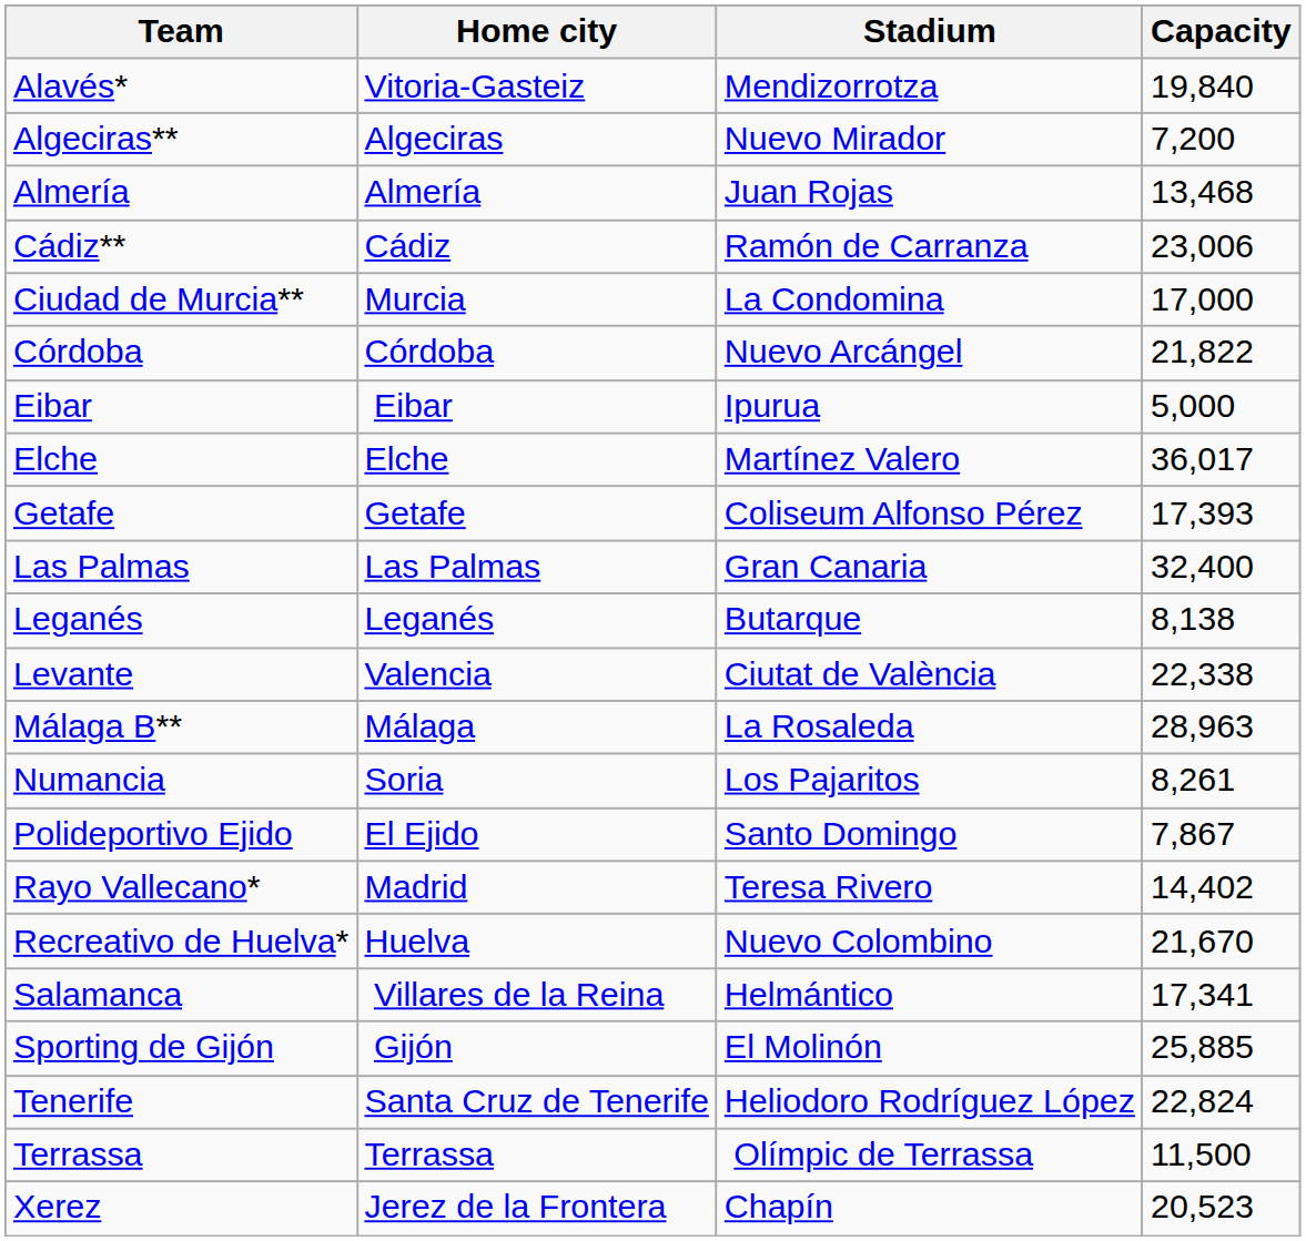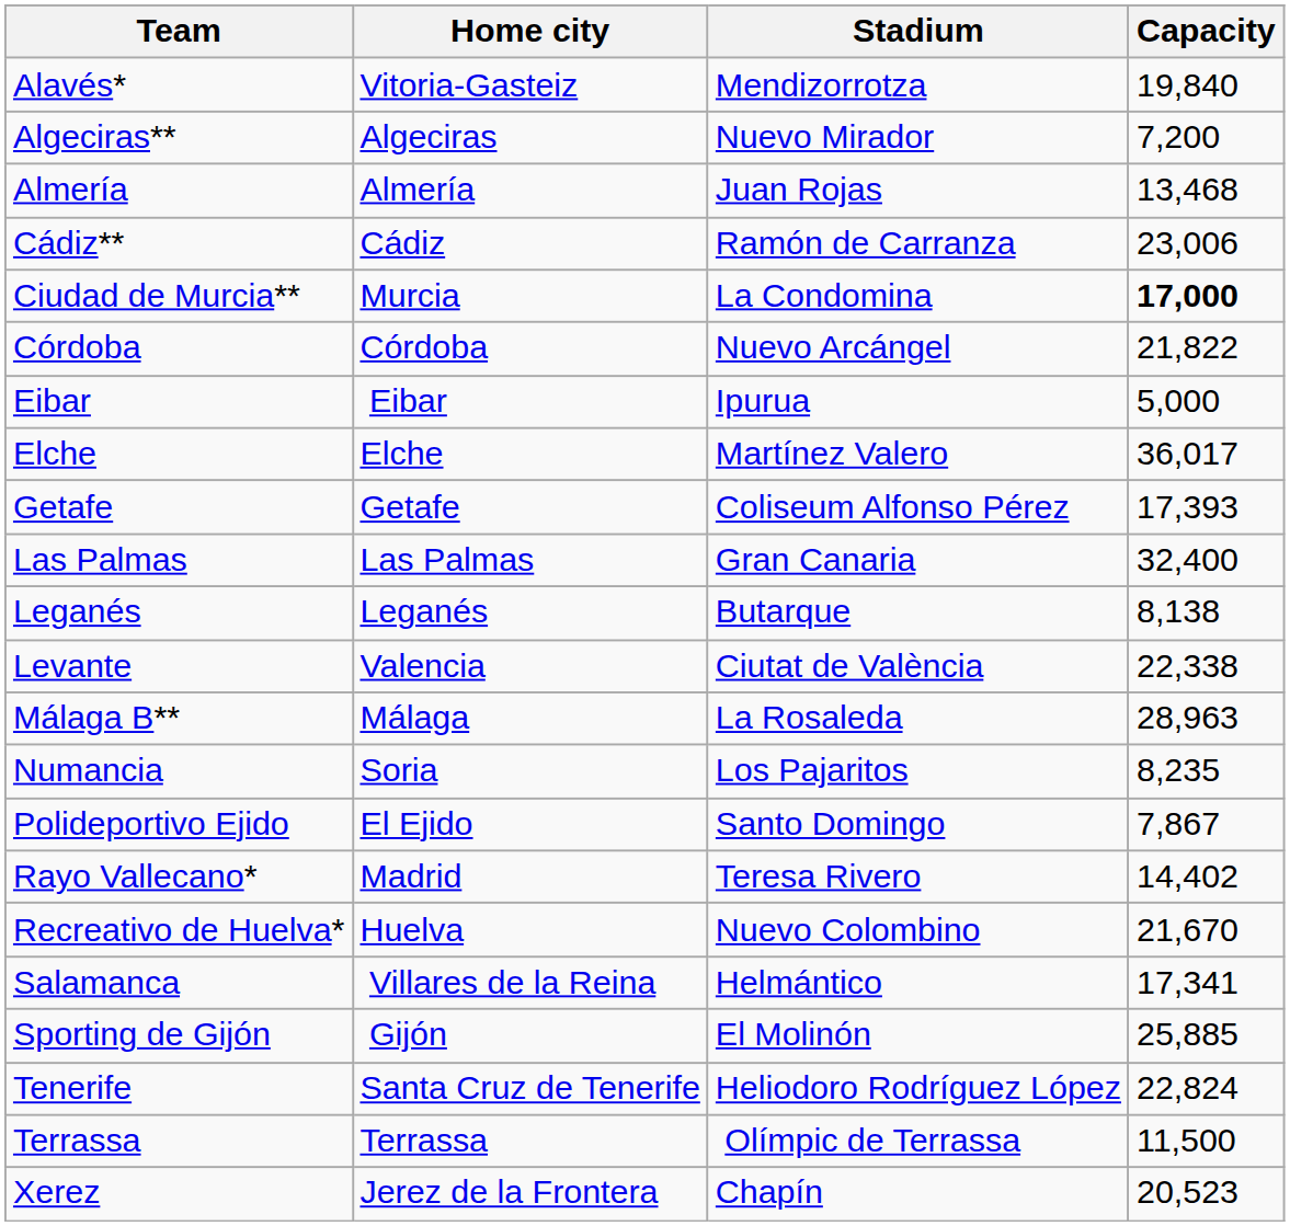Ciudad de Murcia** | Capacity: normal -> bold
Numancia | Capacity: 8,261 -> 8,235
